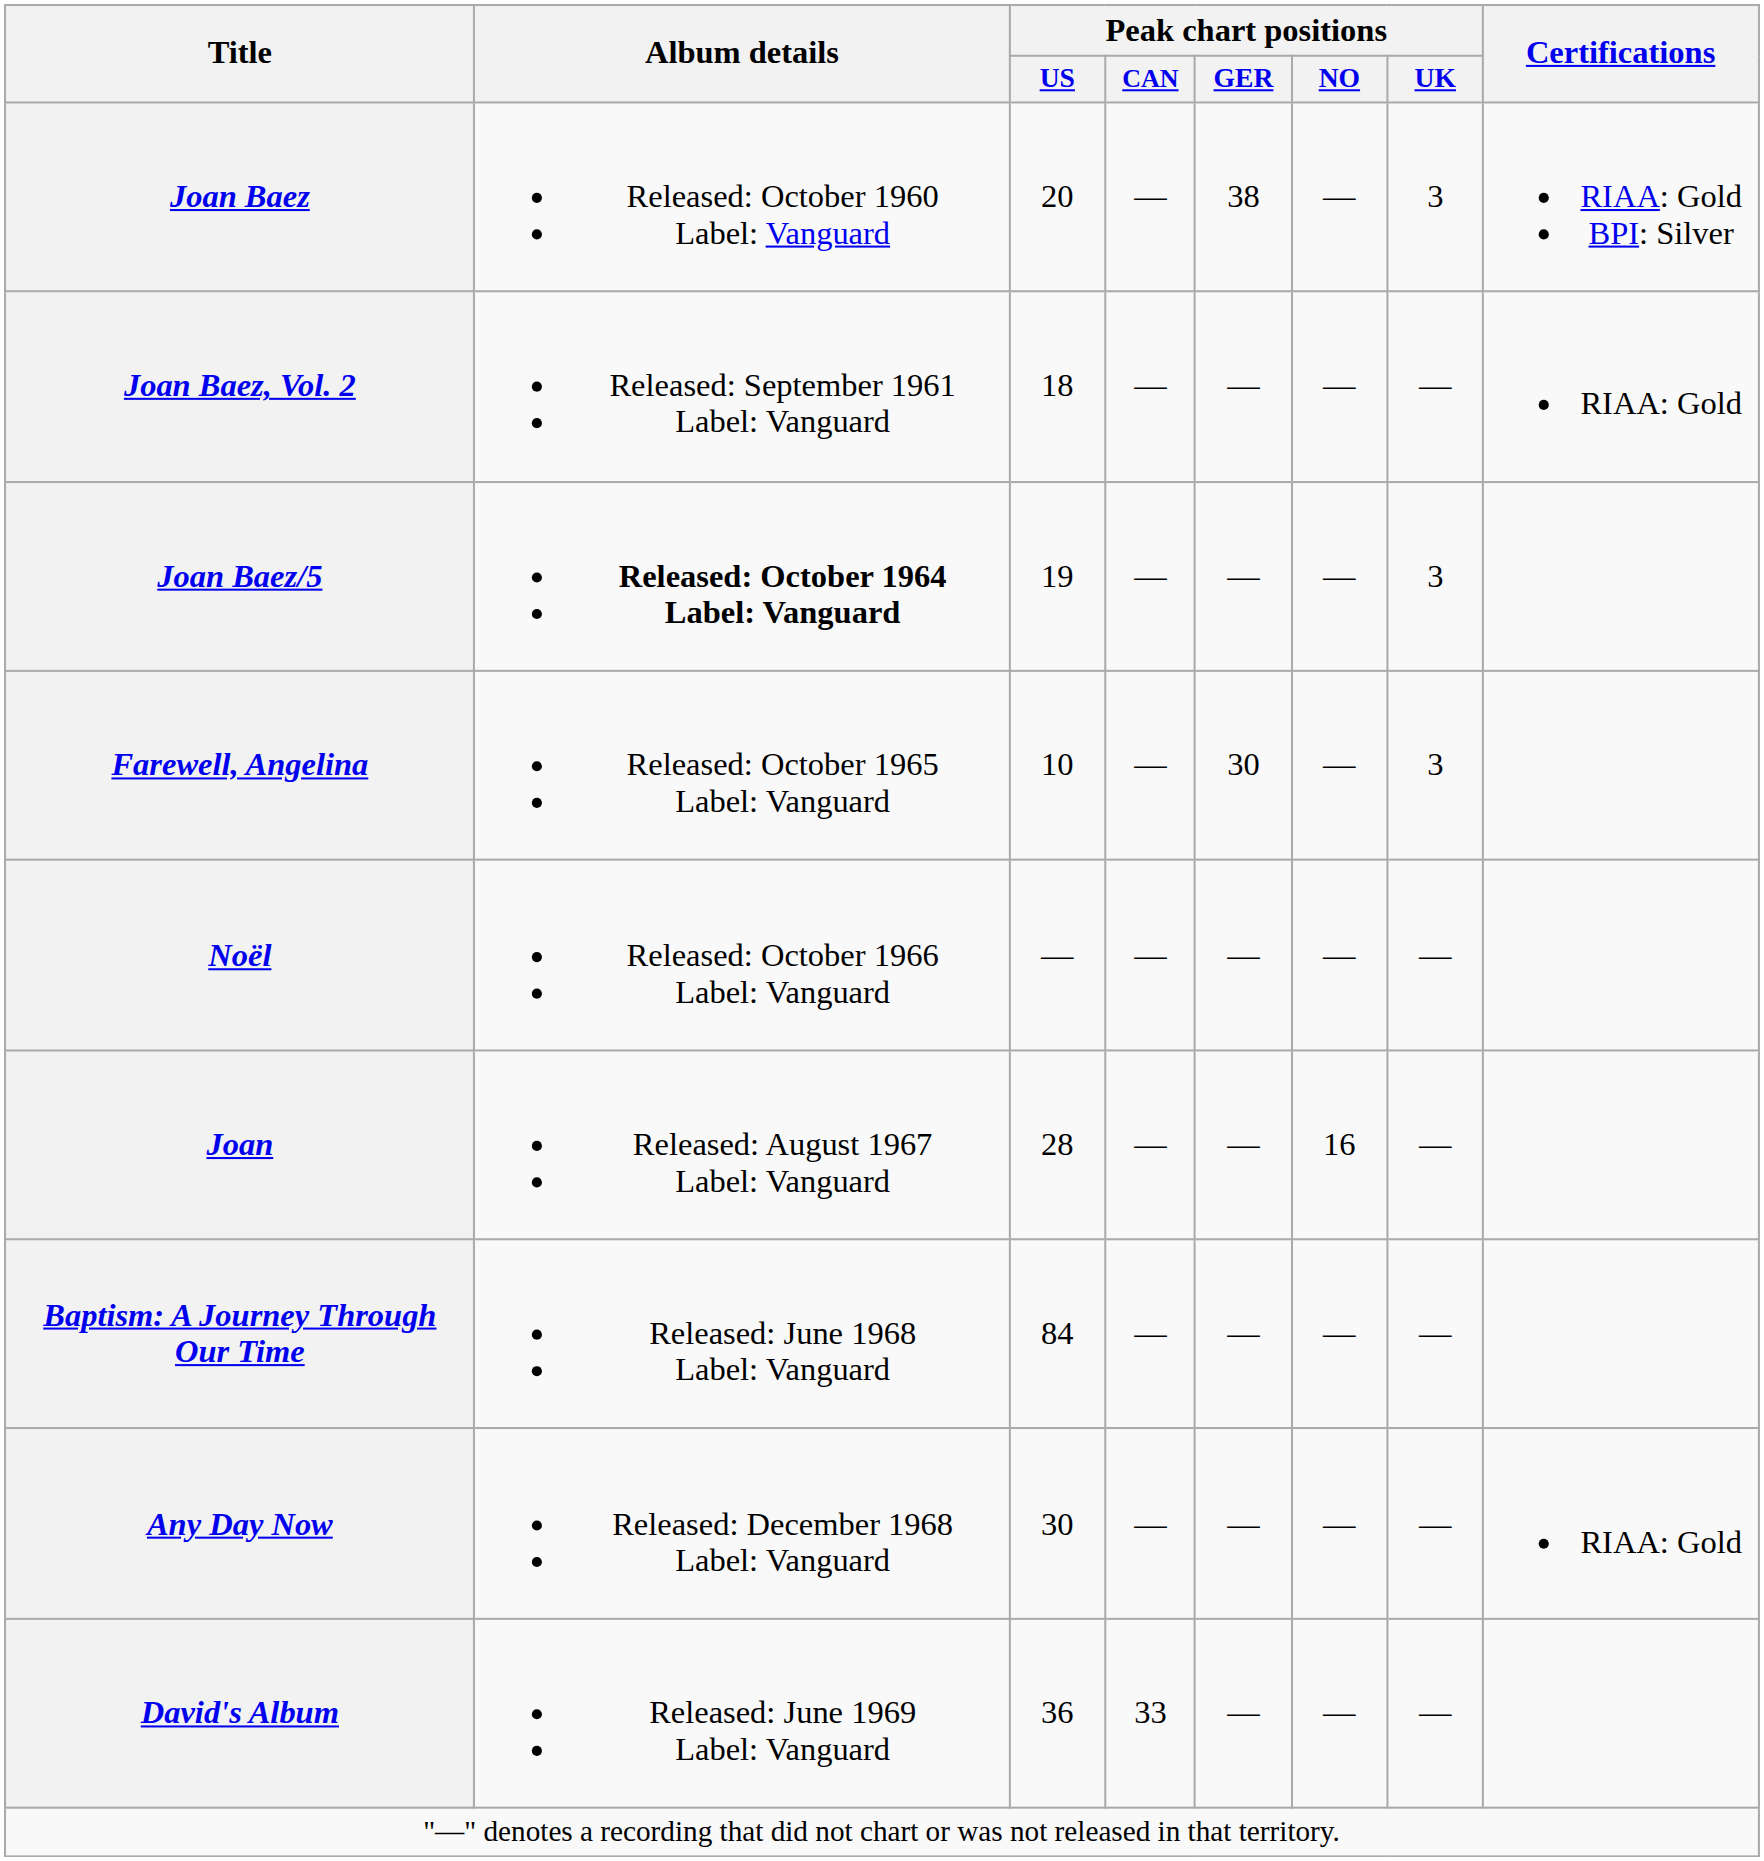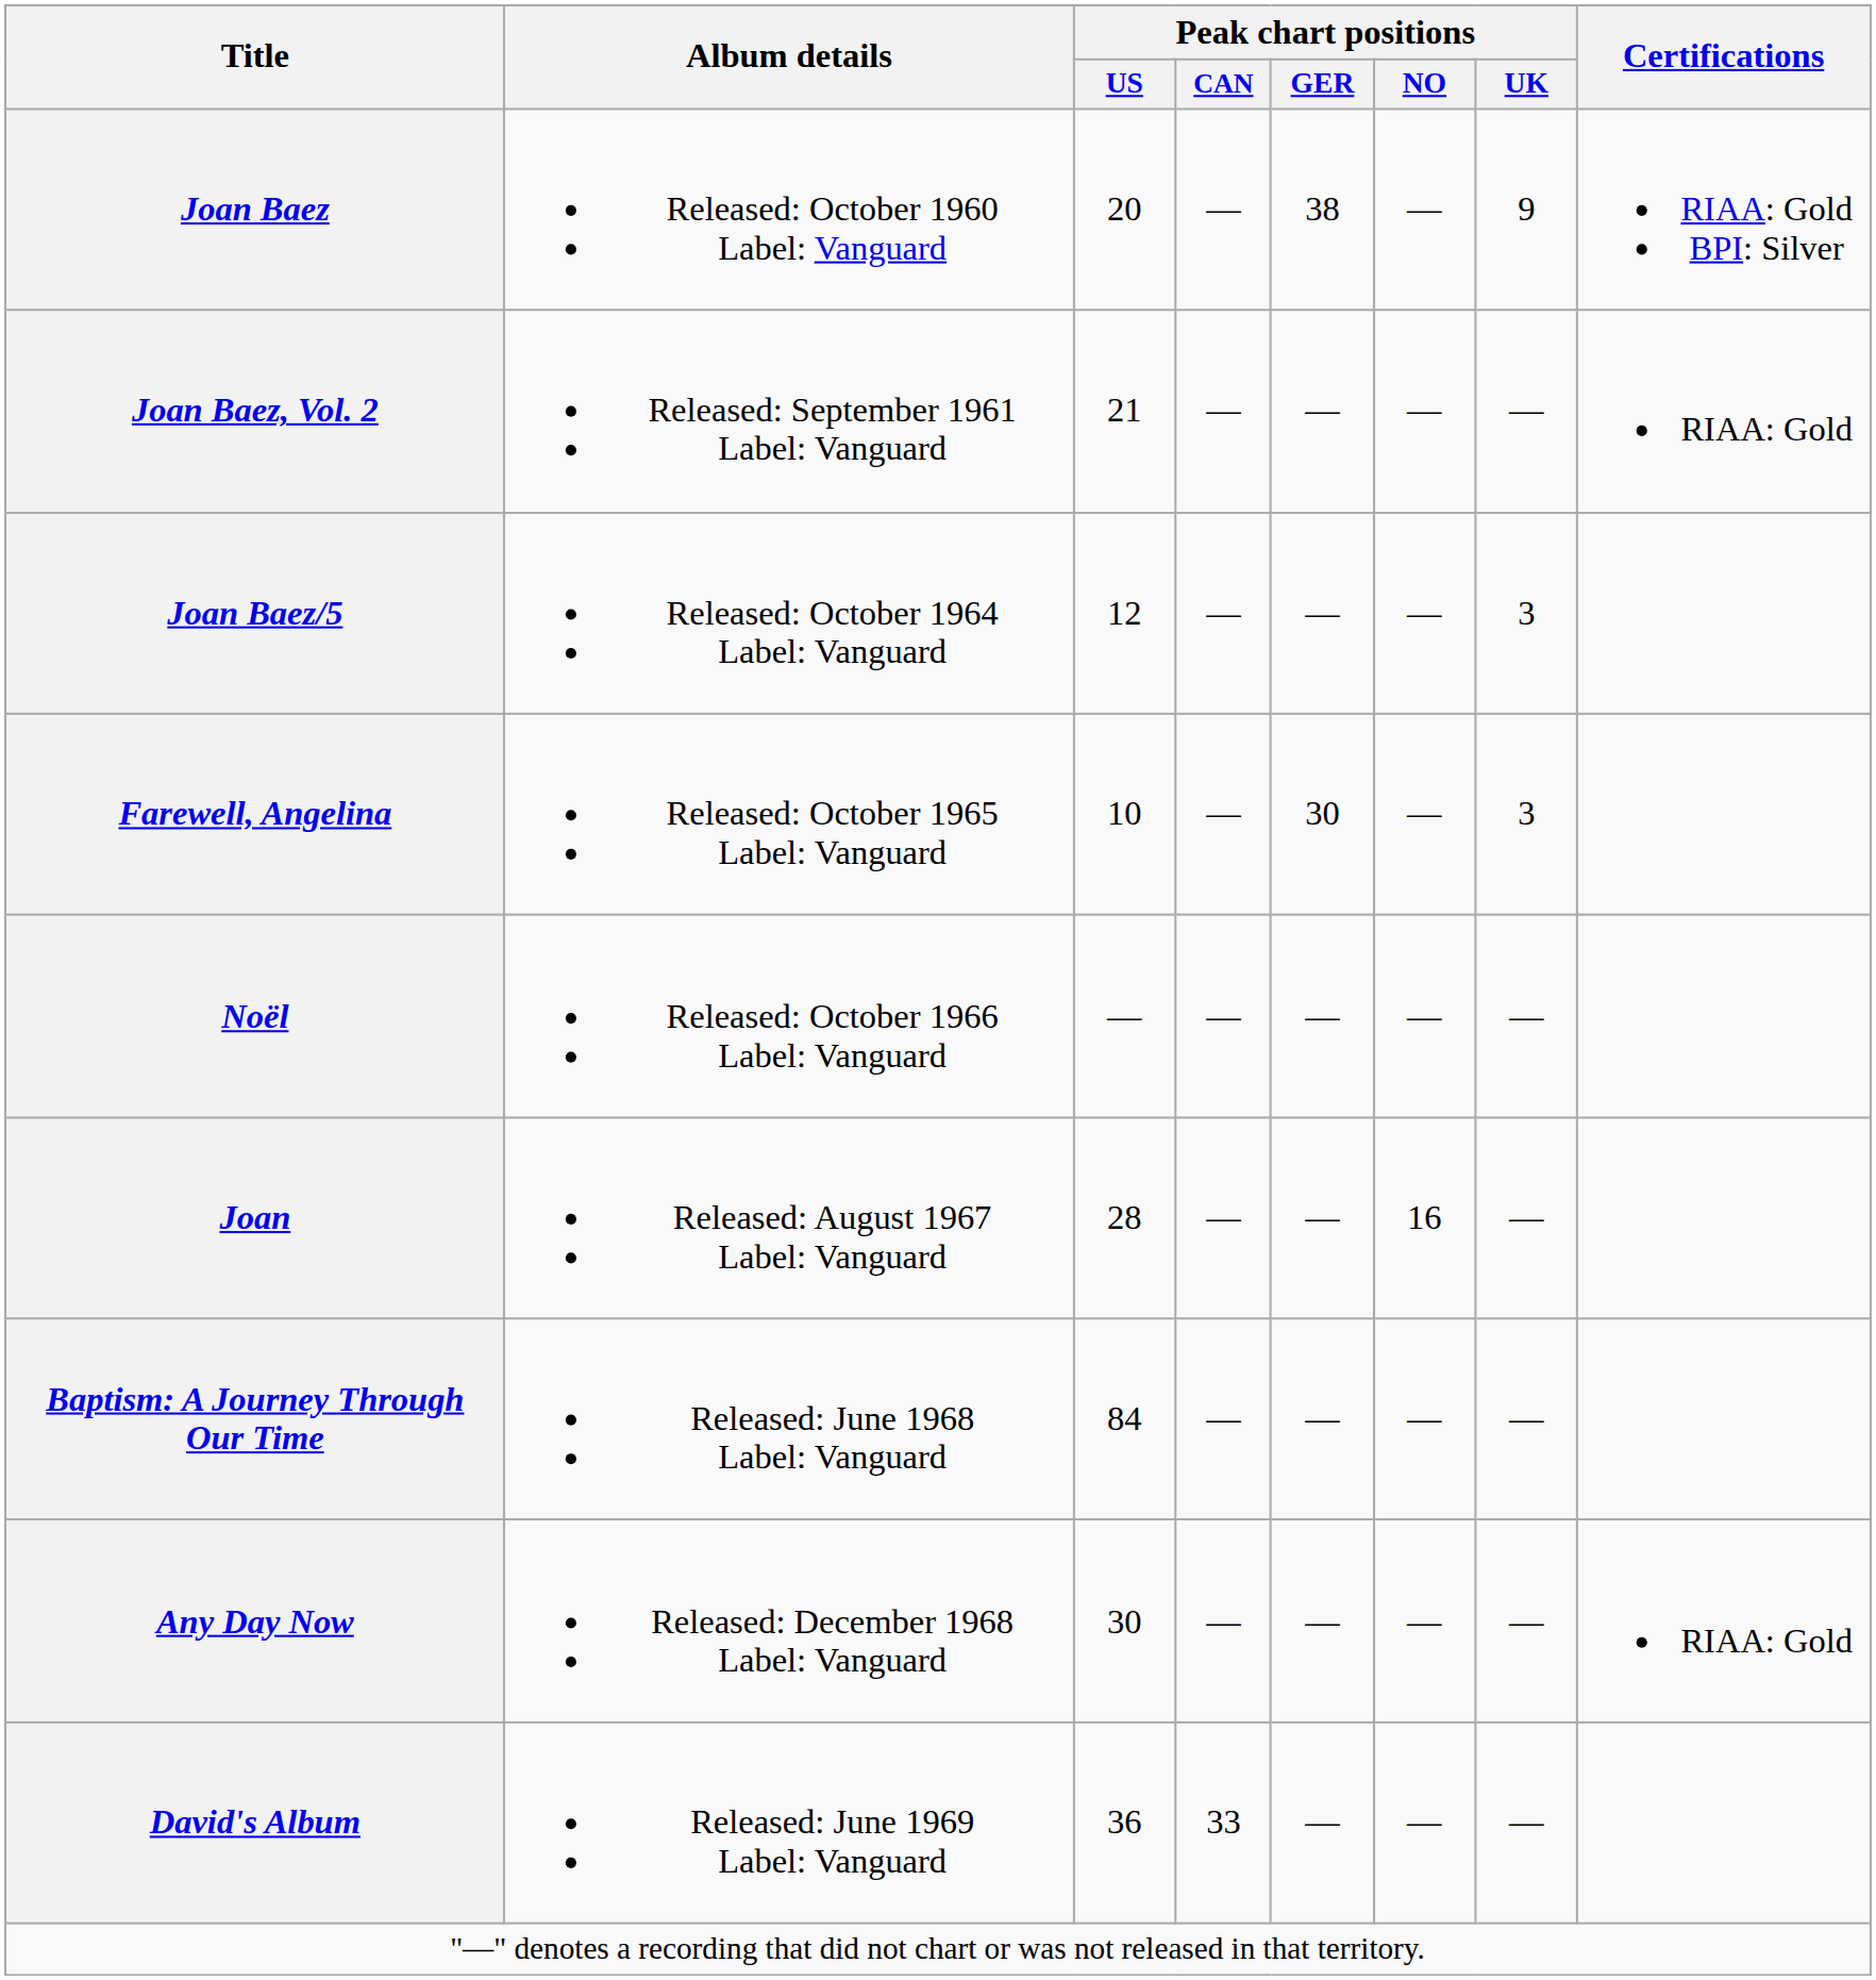Joan Baez | Peak chart positions / UK: 3 -> 9
Joan Baez, Vol. 2 | Peak chart positions / US: 18 -> 21
Joan Baez/5 | Album details: bold -> normal
Joan Baez/5 | Peak chart positions / US: 19 -> 12
